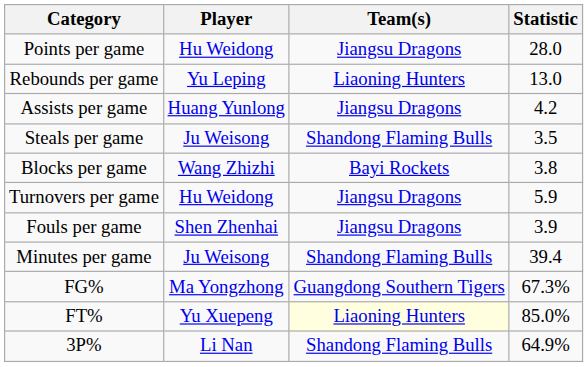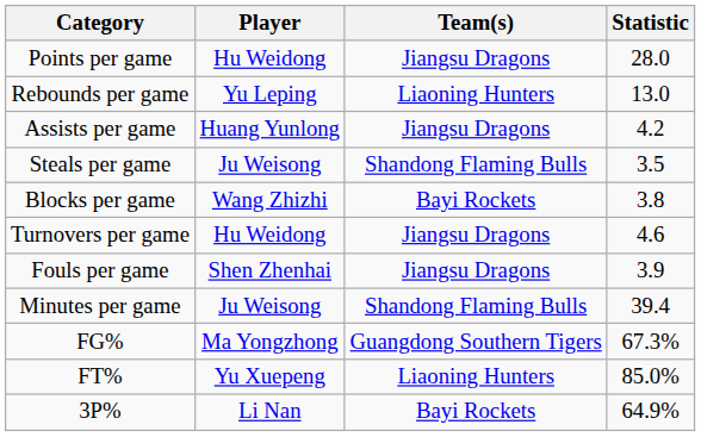Turnovers per game | Statistic: 5.9 -> 4.6
FT% | Team(s): lightyellow background -> no background
3P% | Team(s): Shandong Flaming Bulls -> Bayi Rockets
